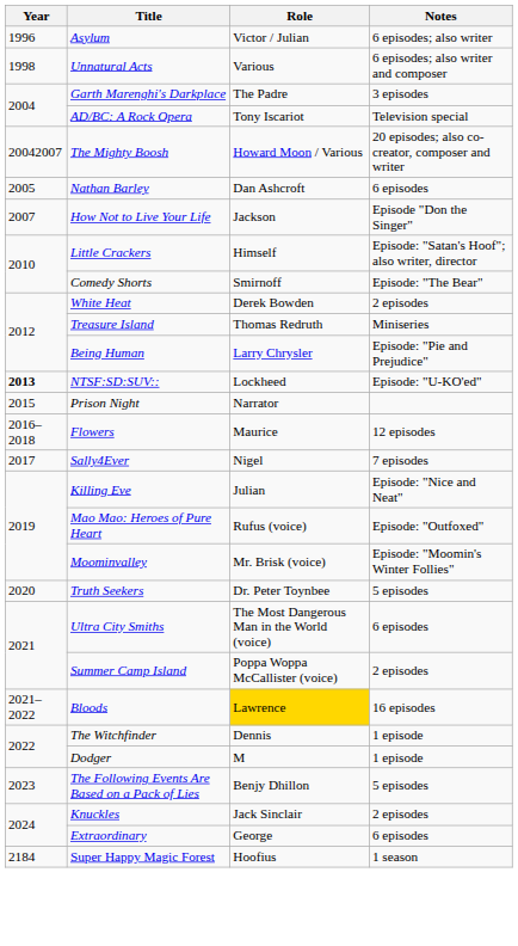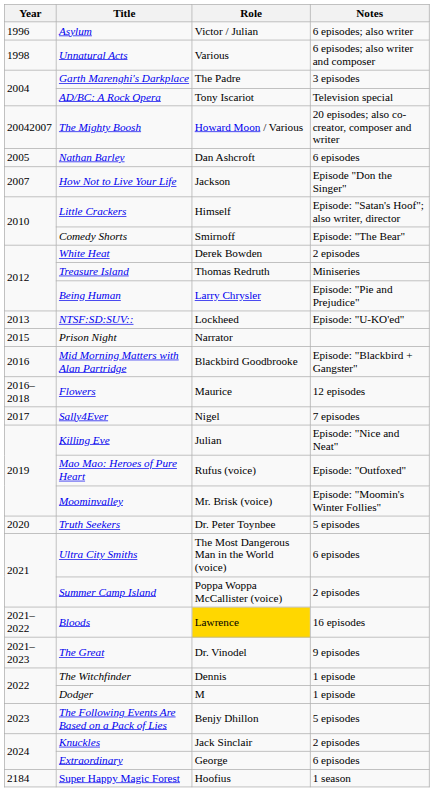NTSF:SD:SUV:: | Year: bold -> normal
+ row: 2016 | Mid Morning Matters with Alan Partridge | Blackbird Goodbrooke | Episode: "Blackbird + Gangster"
+ row: 2021–2023 | The Great | Dr. Vinodel | 9 episodes
